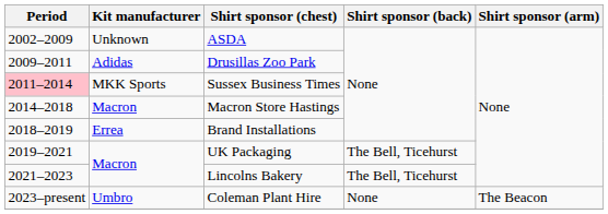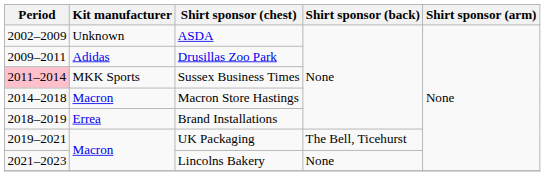Lincolns Bakery | Shirt sponsor (back): The Bell, Ticehurst -> None
- row: 2023–present | Umbro | Coleman Plant Hire | None | The Beacon
